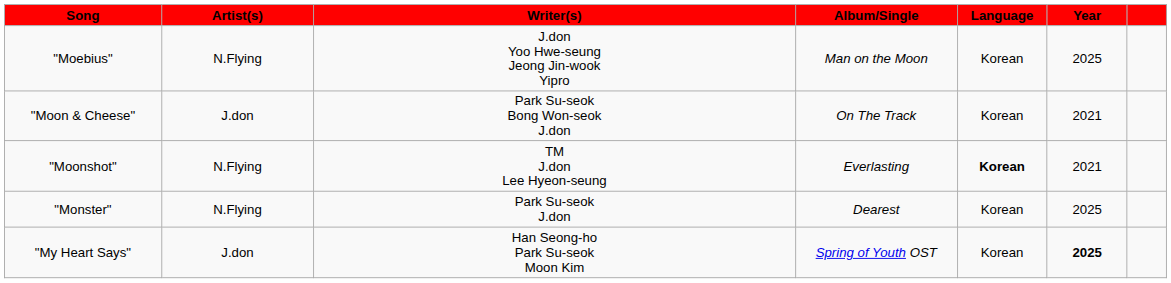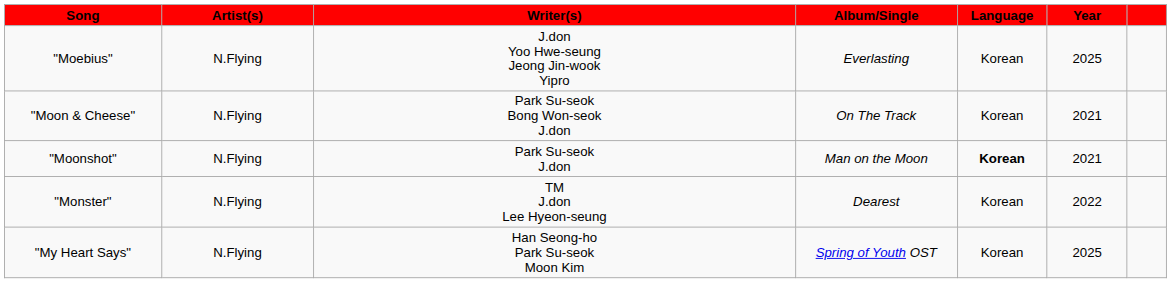"Moebius" | Album/Single: Man on the Moon -> Everlasting
"Moon & Cheese" | Artist(s): J.don -> N.Flying
"Moonshot" | Writer(s): TM J.don Lee Hyeon-seung -> Park Su-seok J.don
"Moonshot" | Album/Single: Everlasting -> Man on the Moon
"Monster" | Writer(s): Park Su-seok J.don -> TM J.don Lee Hyeon-seung
"Monster" | Year: 2025 -> 2022
"My Heart Says" | Artist(s): J.don -> N.Flying
"My Heart Says" | Year: bold -> normal
